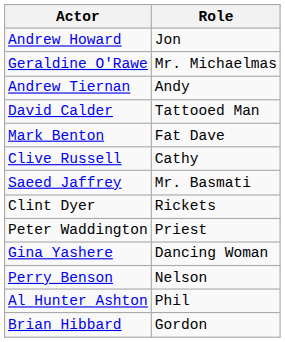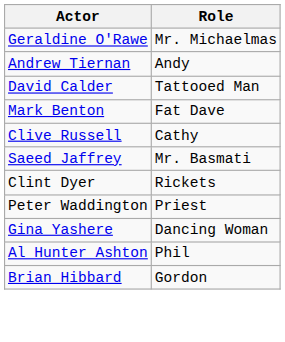- row: Andrew Howard | Jon
- row: Perry Benson | Nelson
